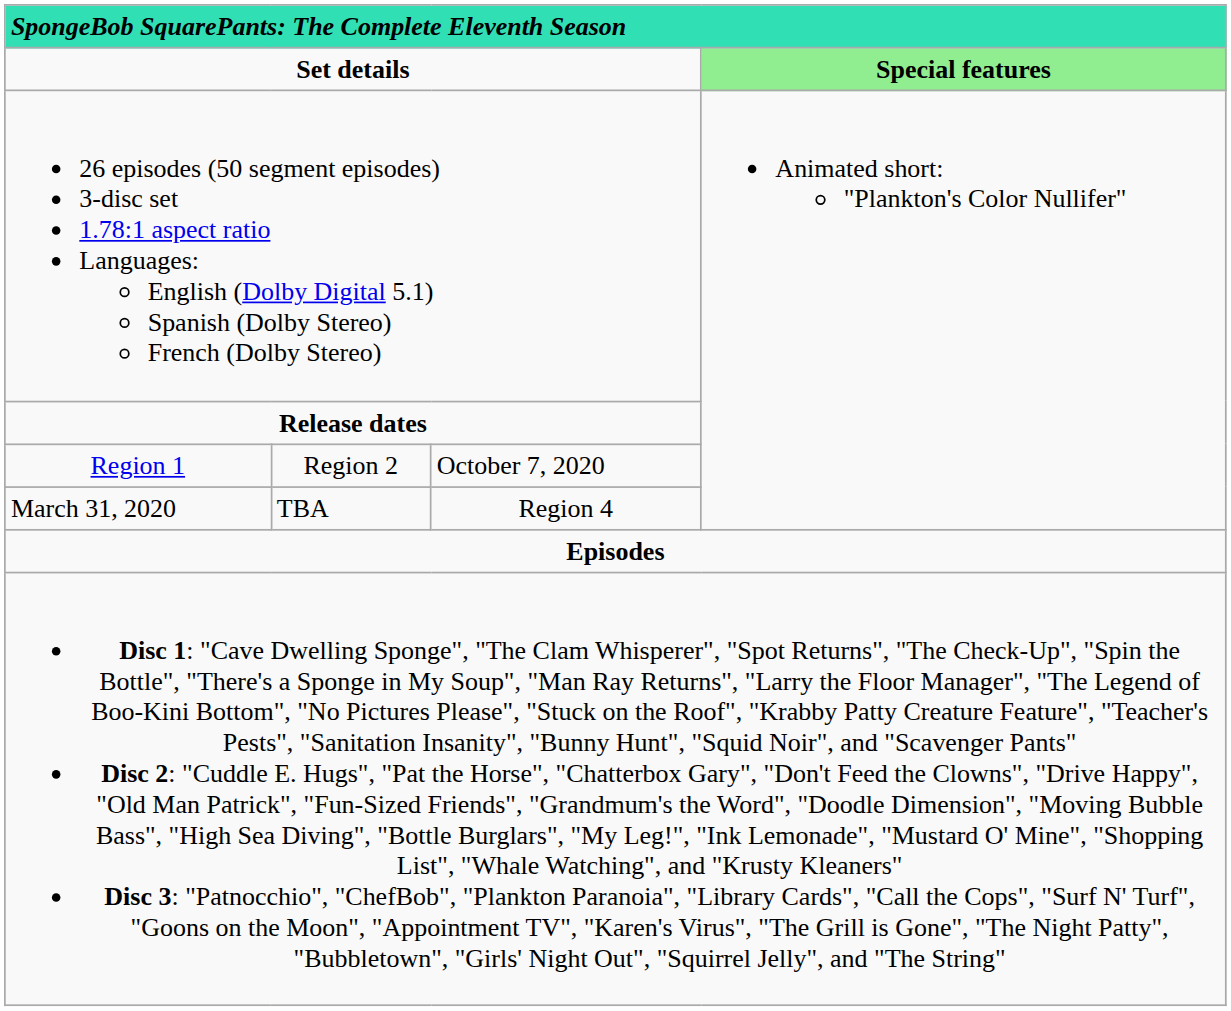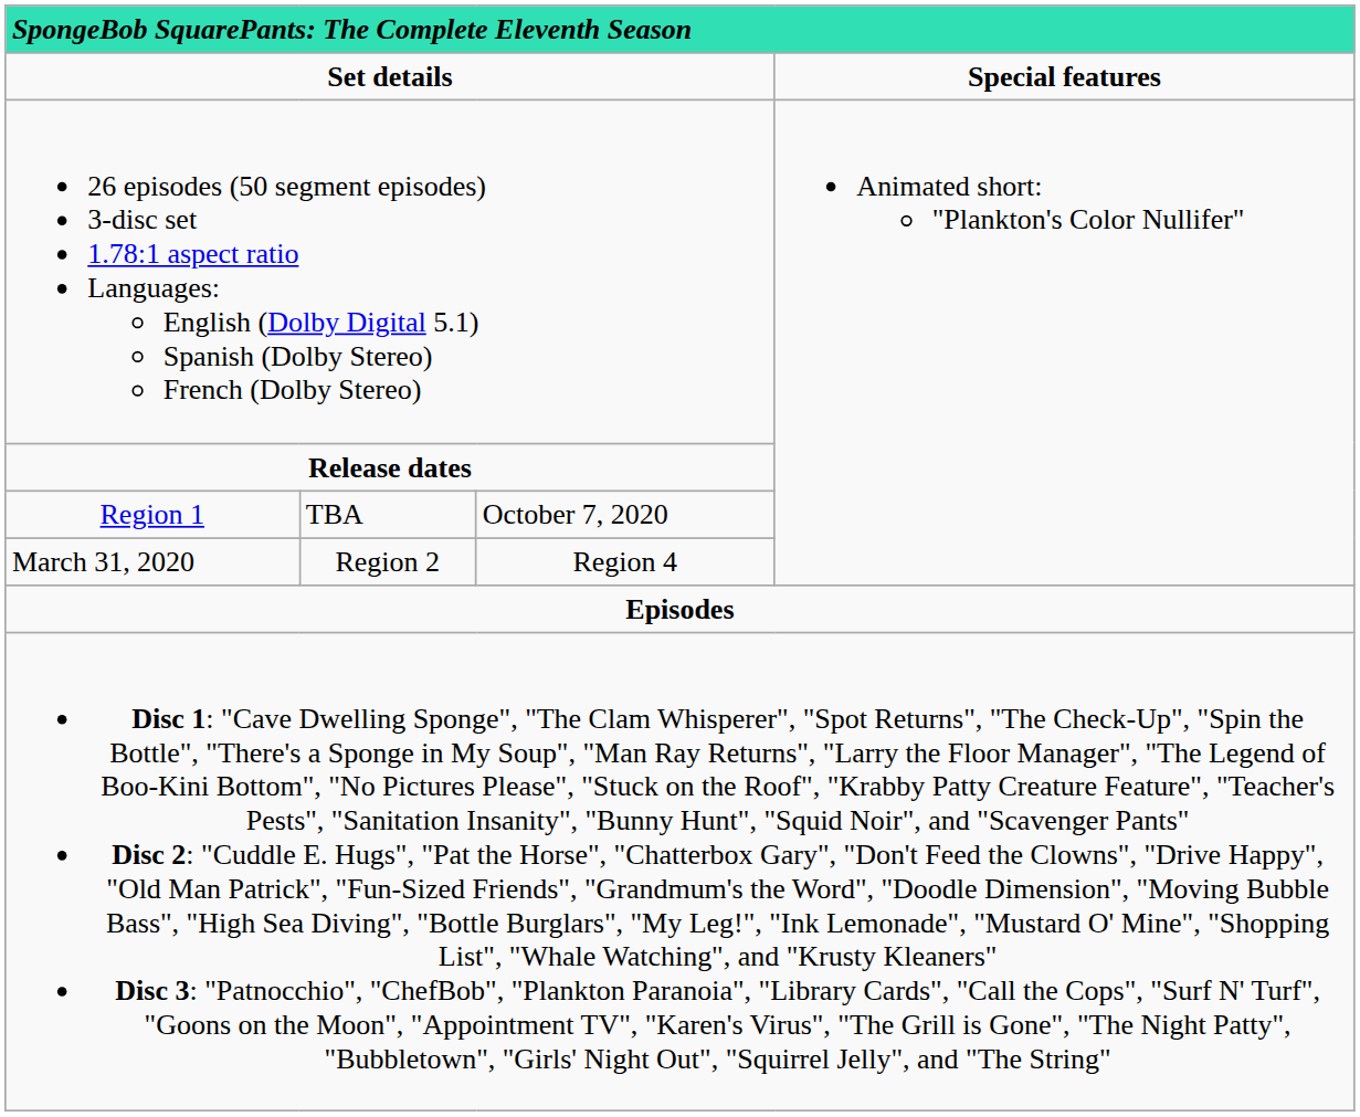Set details | column 4: lightgreen background -> no background
Region 1 | column 2: Region 2 -> TBA
March 31, 2020 | column 2: TBA -> Region 2
